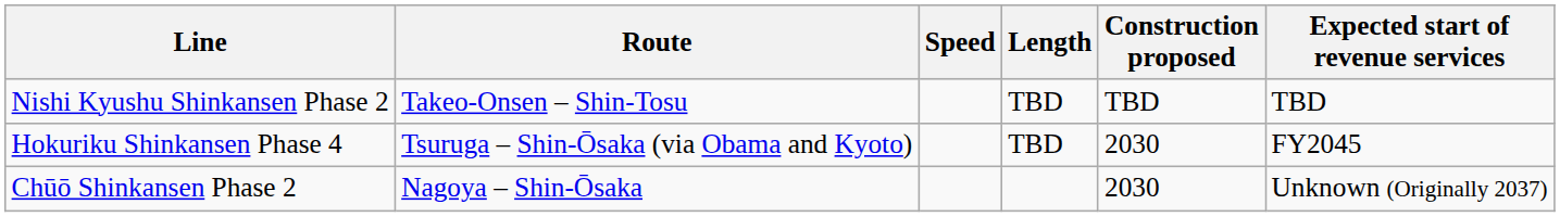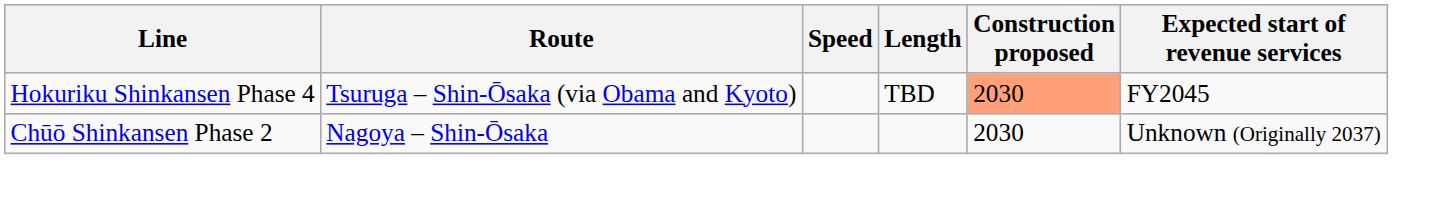- row: Nishi Kyushu Shinkansen Phase 2 | Takeo-Onsen – Shin-Tosu | TBD | TBD | TBD
Hokuriku Shinkansen Phase 4 | Construction proposed: no background -> lightsalmon background
